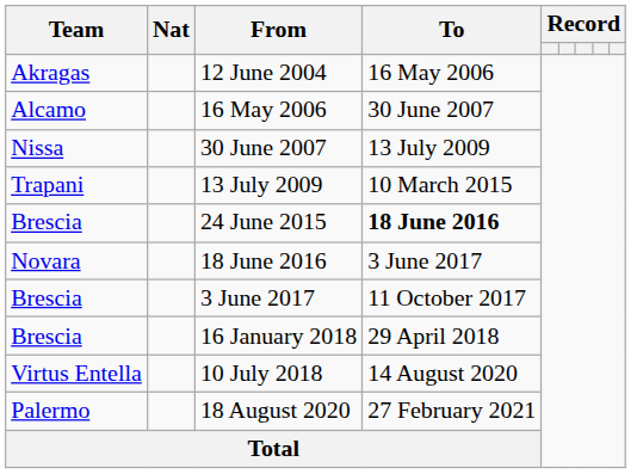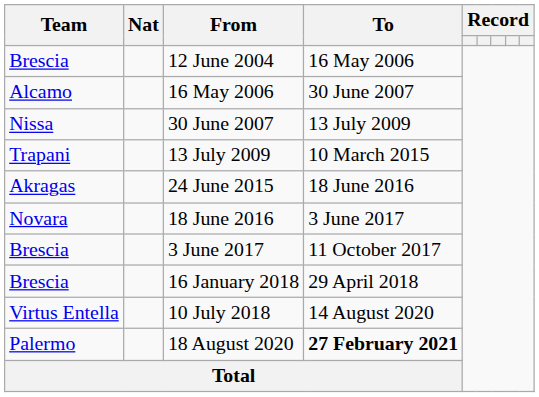12 June 2004 | Team: Akragas -> Brescia
24 June 2015 | Team: Brescia -> Akragas
24 June 2015 | To: bold -> normal
18 August 2020 | To: normal -> bold
